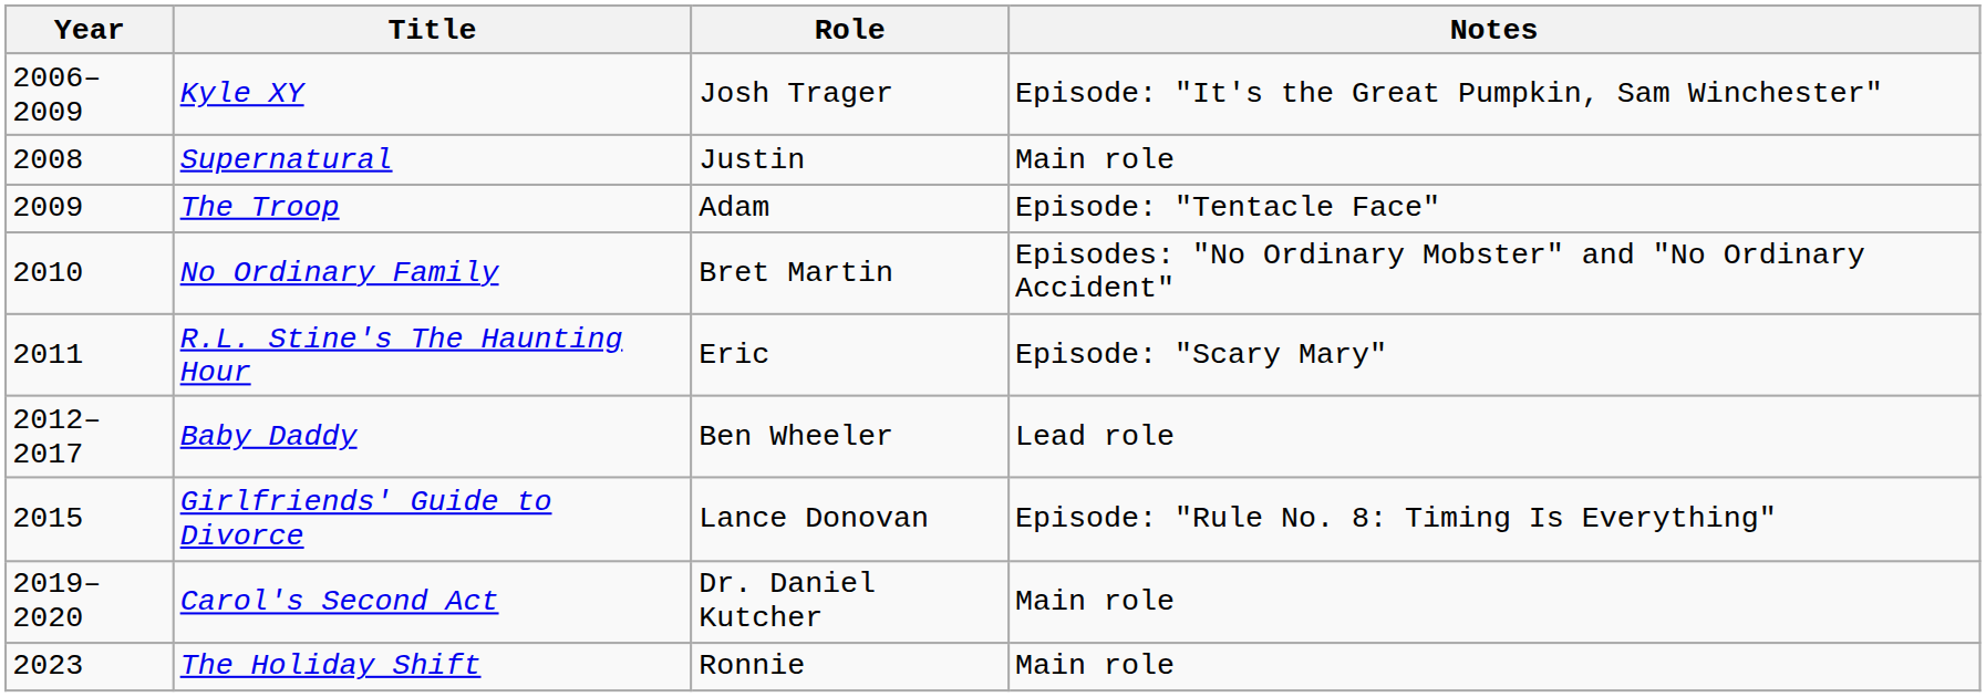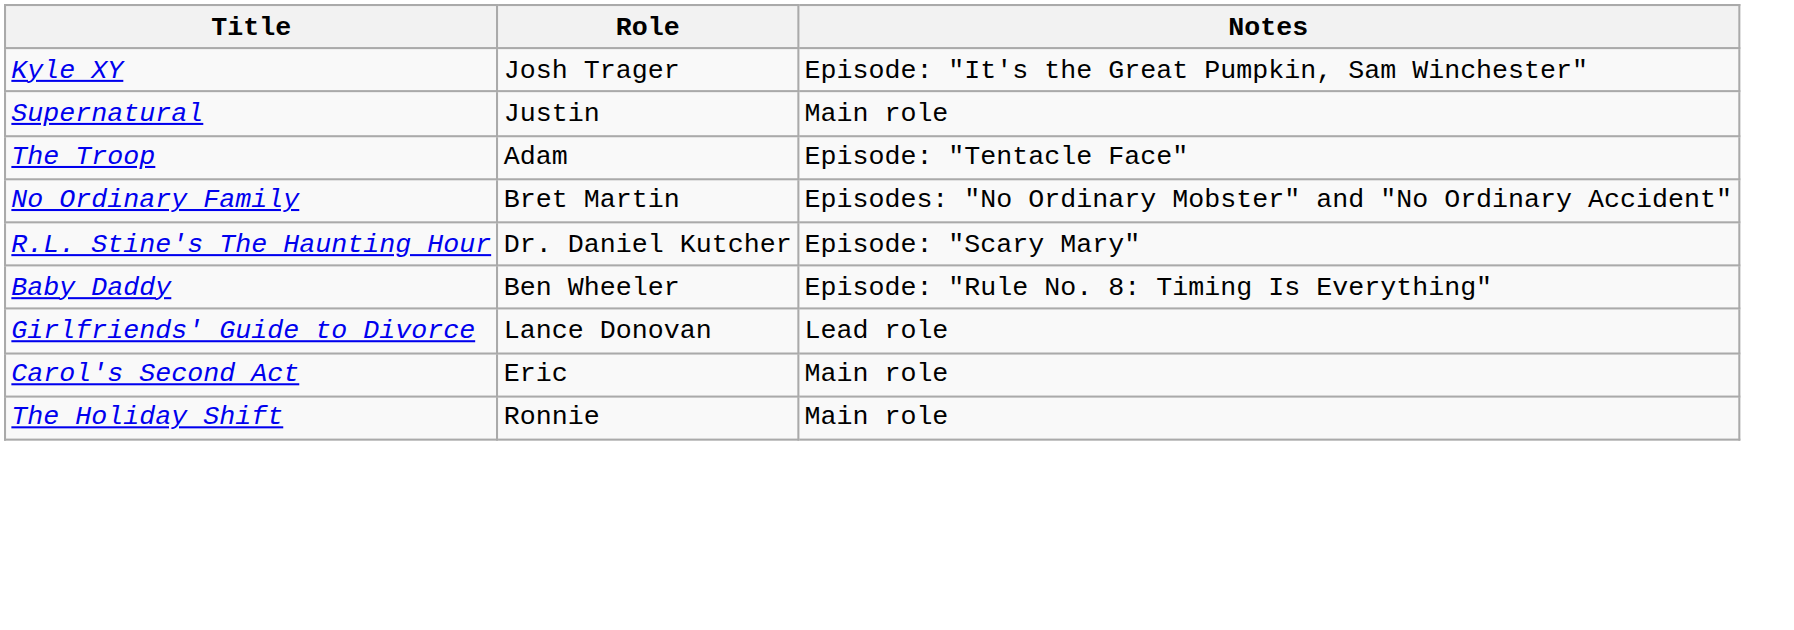- column: Year | 2006–2009 | 2008 | 2009 | 2010 | 2011 | 2012–2017 | 2015 | 2019–2020 | 2023
R.L. Stine's The Haunting Hour | Role: Eric -> Dr. Daniel Kutcher
Baby Daddy | Notes: Lead role -> Episode: "Rule No. 8: Timing Is Everything"
Girlfriends' Guide to Divorce | Notes: Episode: "Rule No. 8: Timing Is Everything" -> Lead role
Carol's Second Act | Role: Dr. Daniel Kutcher -> Eric
